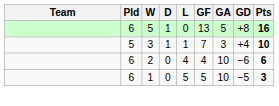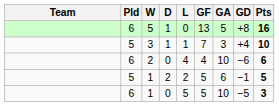+ row: 5 | 1 | 2 | 2 | 5 | 6 | −1 | 5
